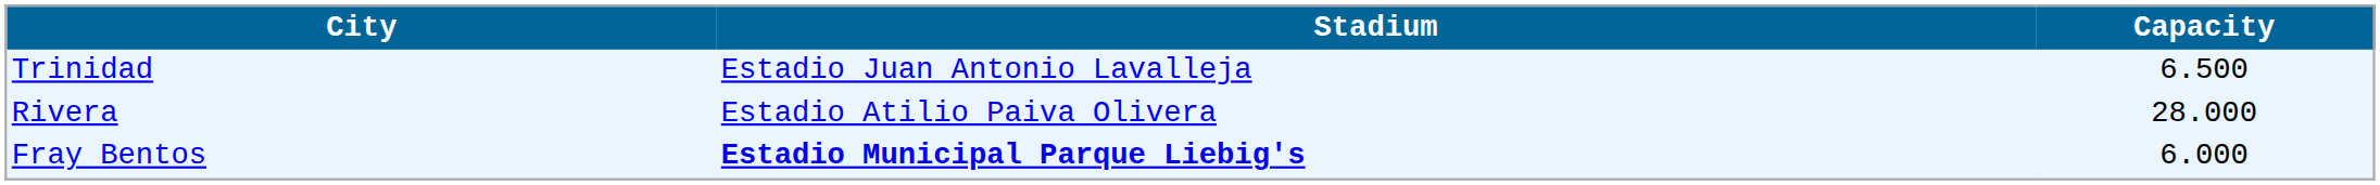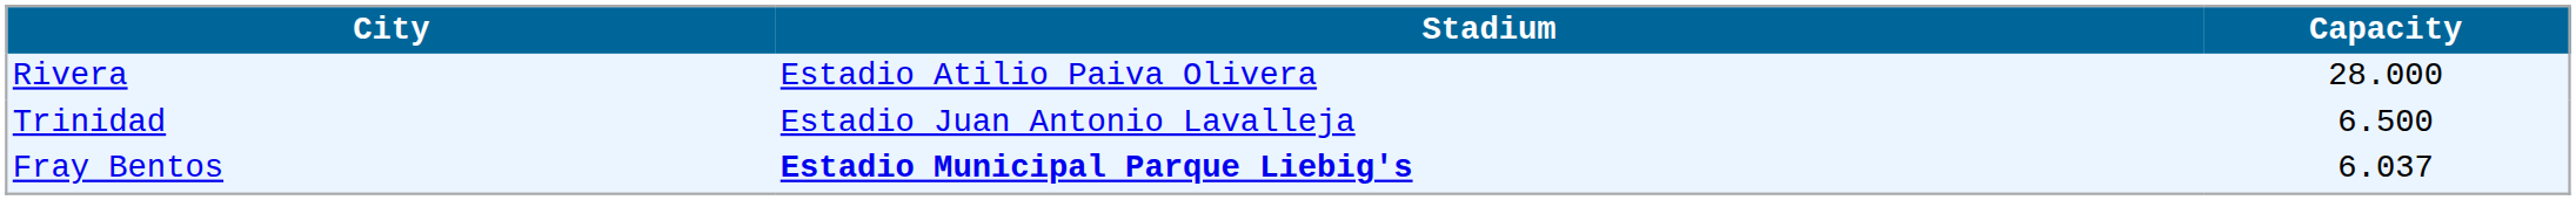rows swapped: Trinidad <-> Rivera
Fray Bentos | Capacity: 6.000 -> 6.037
